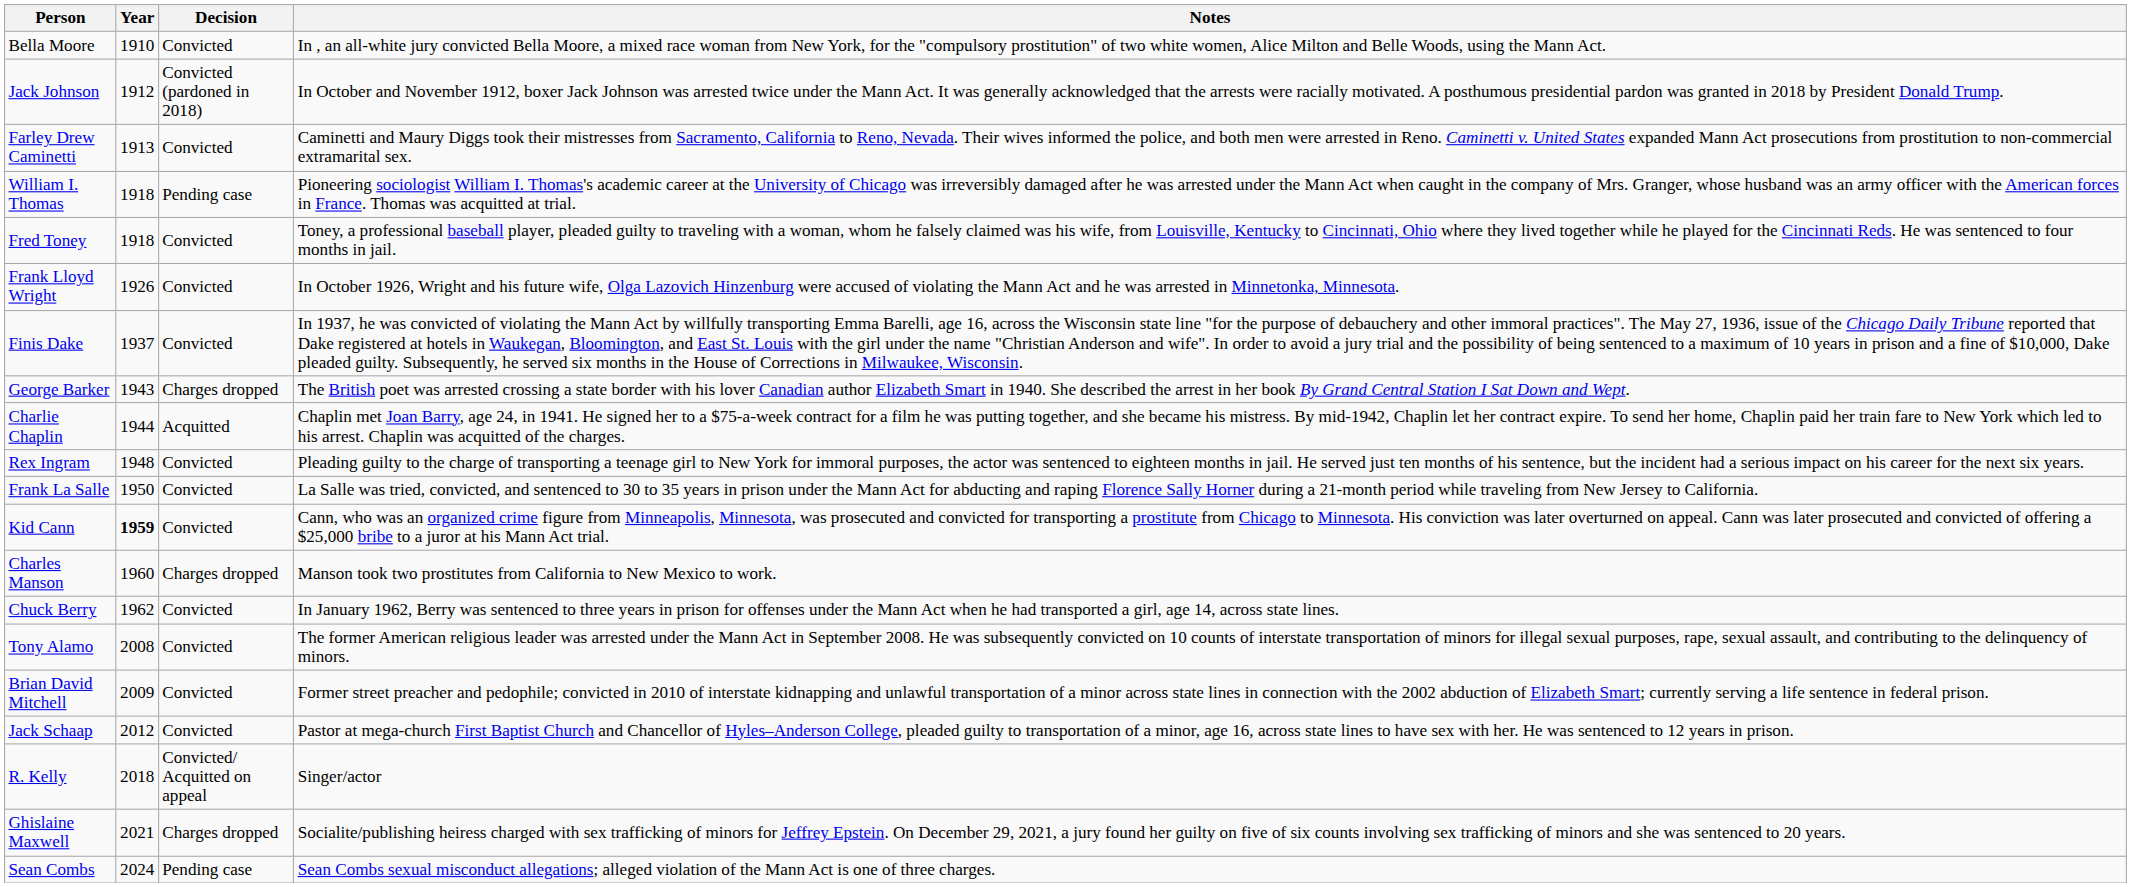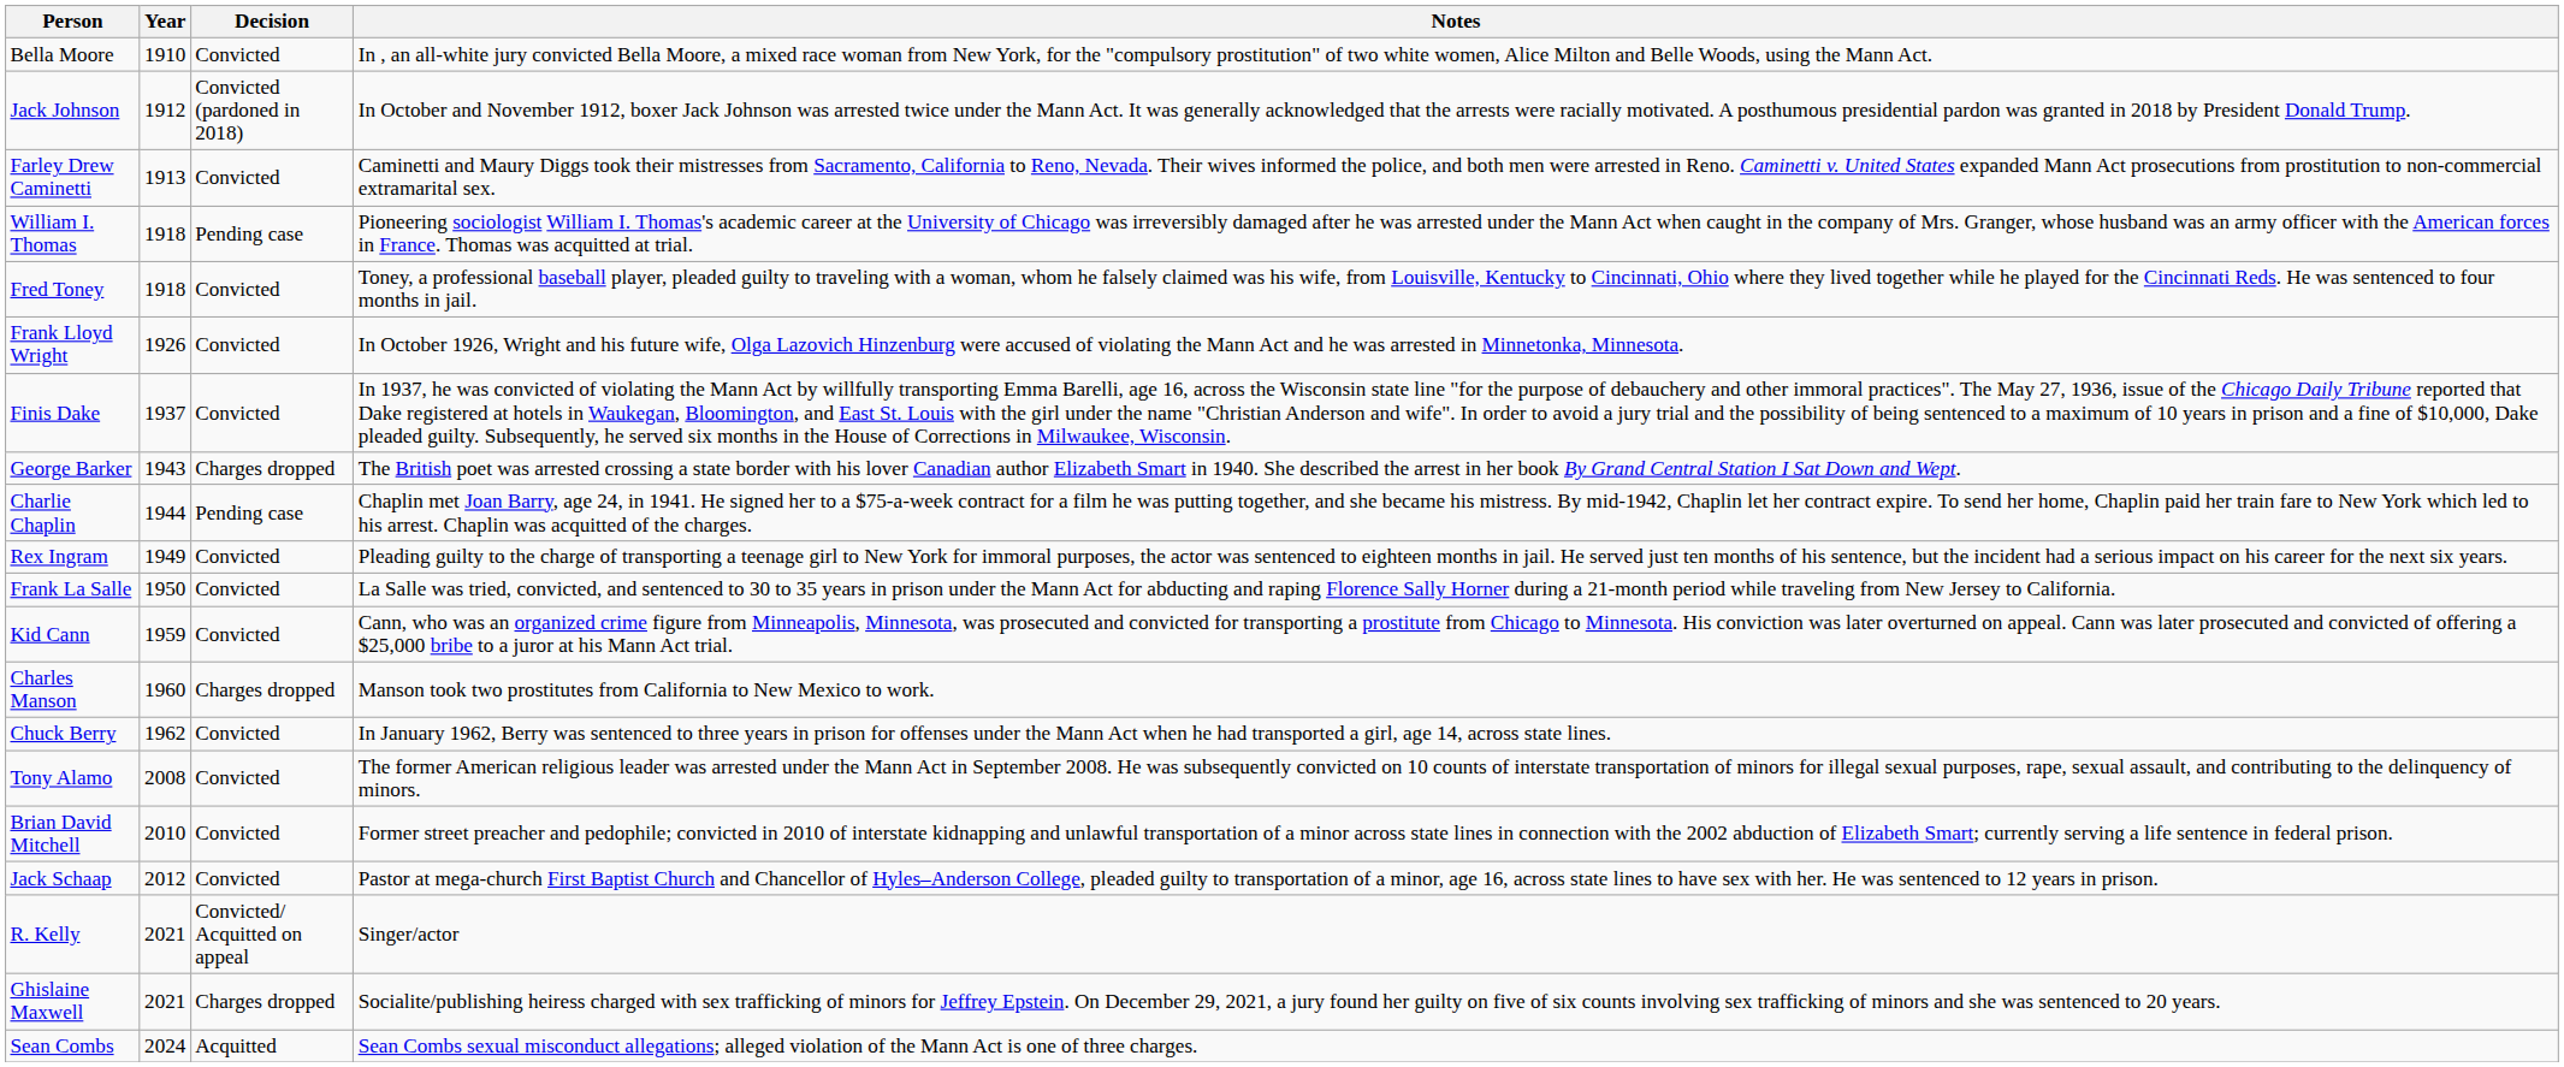Charlie Chaplin | Decision: Acquitted -> Pending case
Rex Ingram | Year: 1948 -> 1949
Kid Cann | Year: bold -> normal
Brian David Mitchell | Year: 2009 -> 2010
R. Kelly | Year: 2018 -> 2021
Sean Combs | Decision: Pending case -> Acquitted
